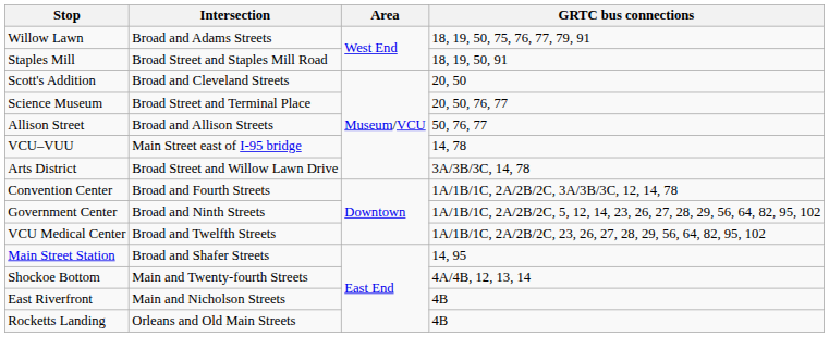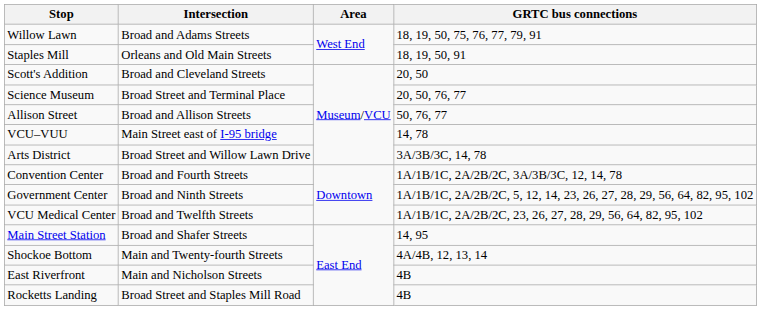Staples Mill | Intersection: Broad Street and Staples Mill Road -> Orleans and Old Main Streets
Rocketts Landing | Intersection: Orleans and Old Main Streets -> Broad Street and Staples Mill Road
